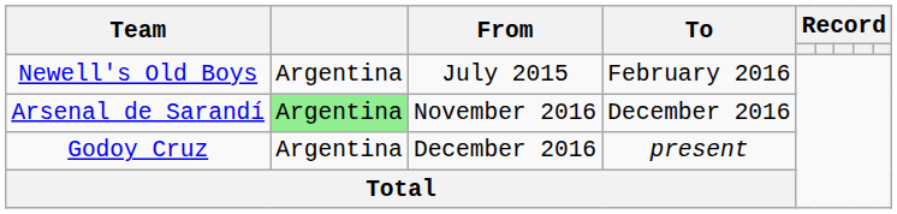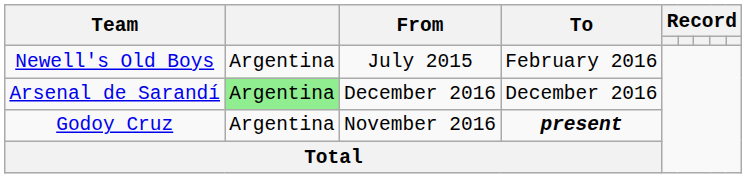Arsenal de Sarandí | From: November 2016 -> December 2016
Godoy Cruz | From: December 2016 -> November 2016
Godoy Cruz | To: normal -> bold
